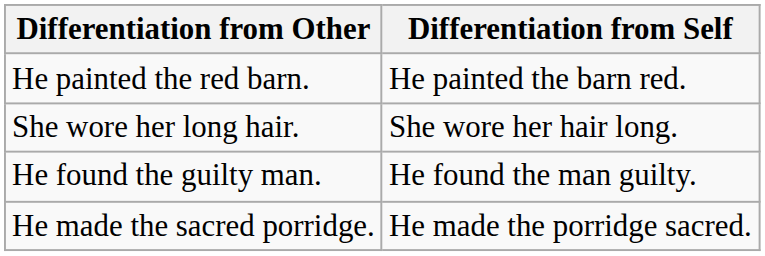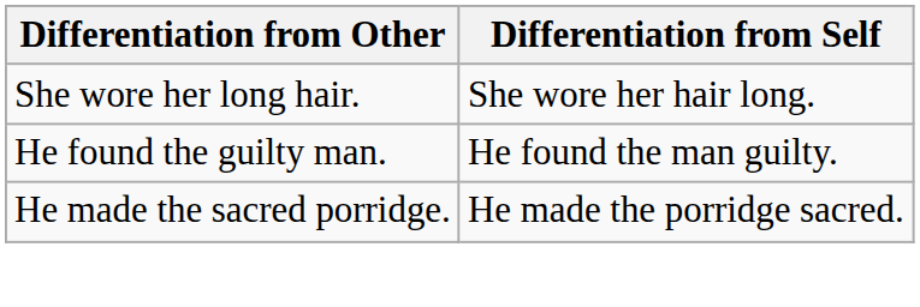- row: He painted the red barn. | He painted the barn red.
